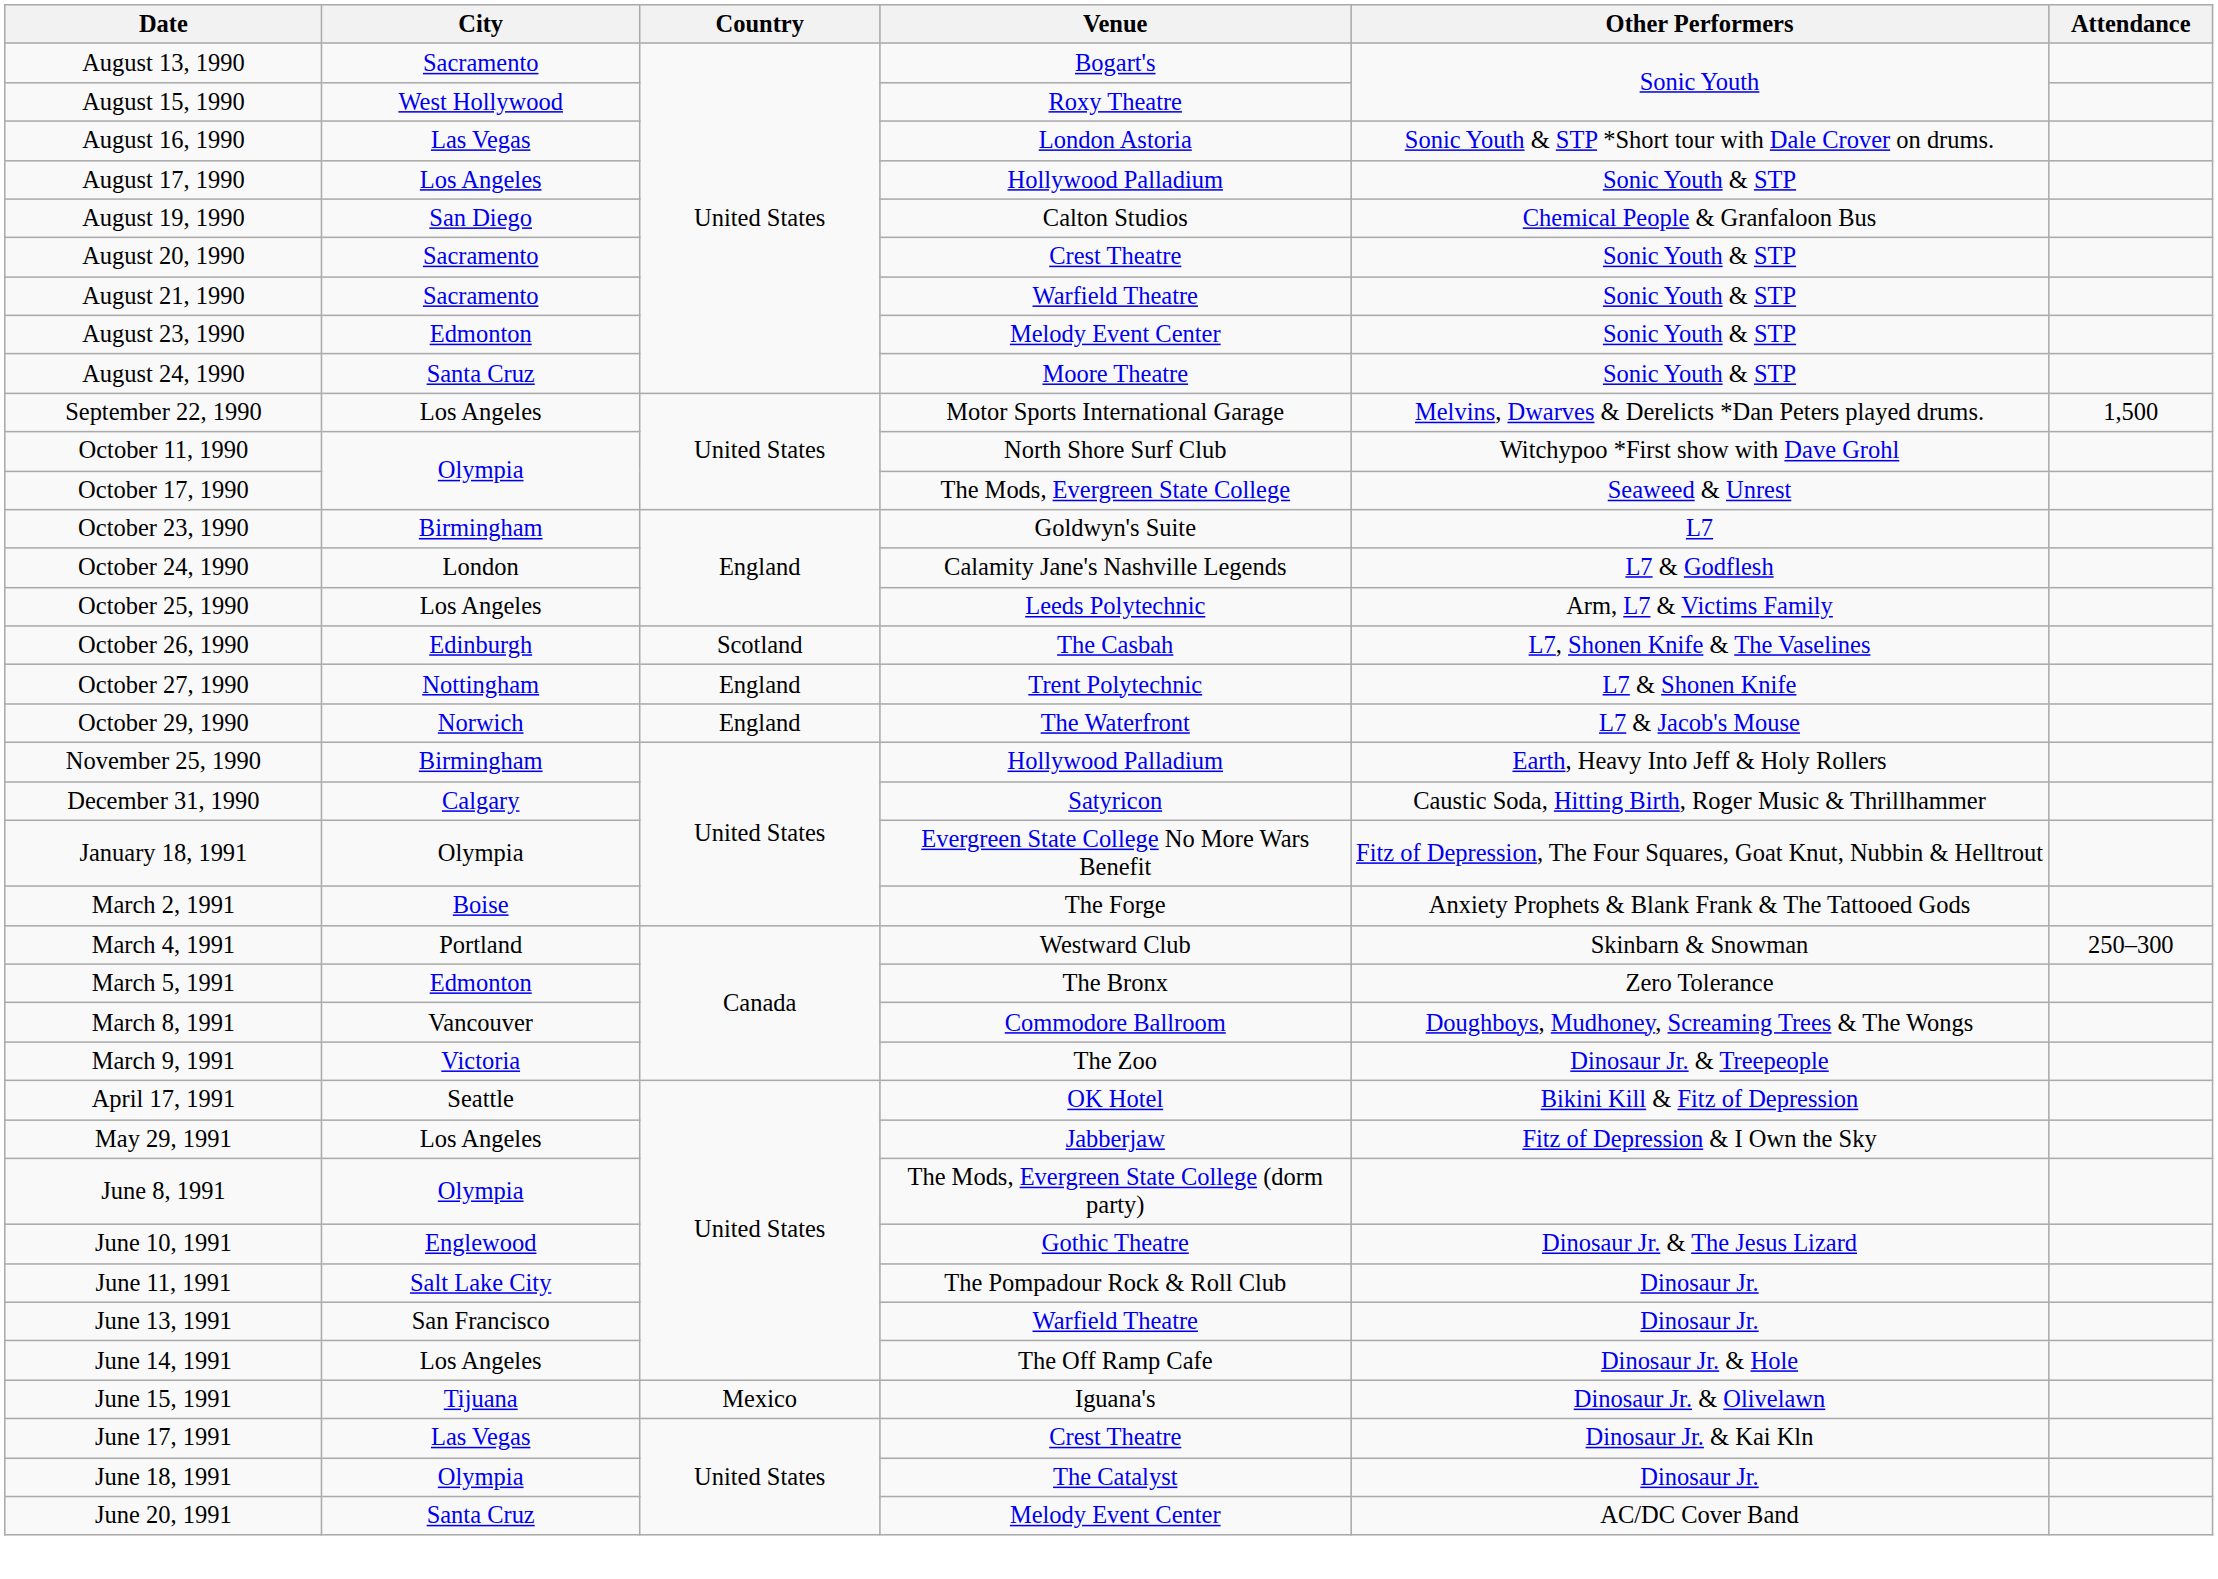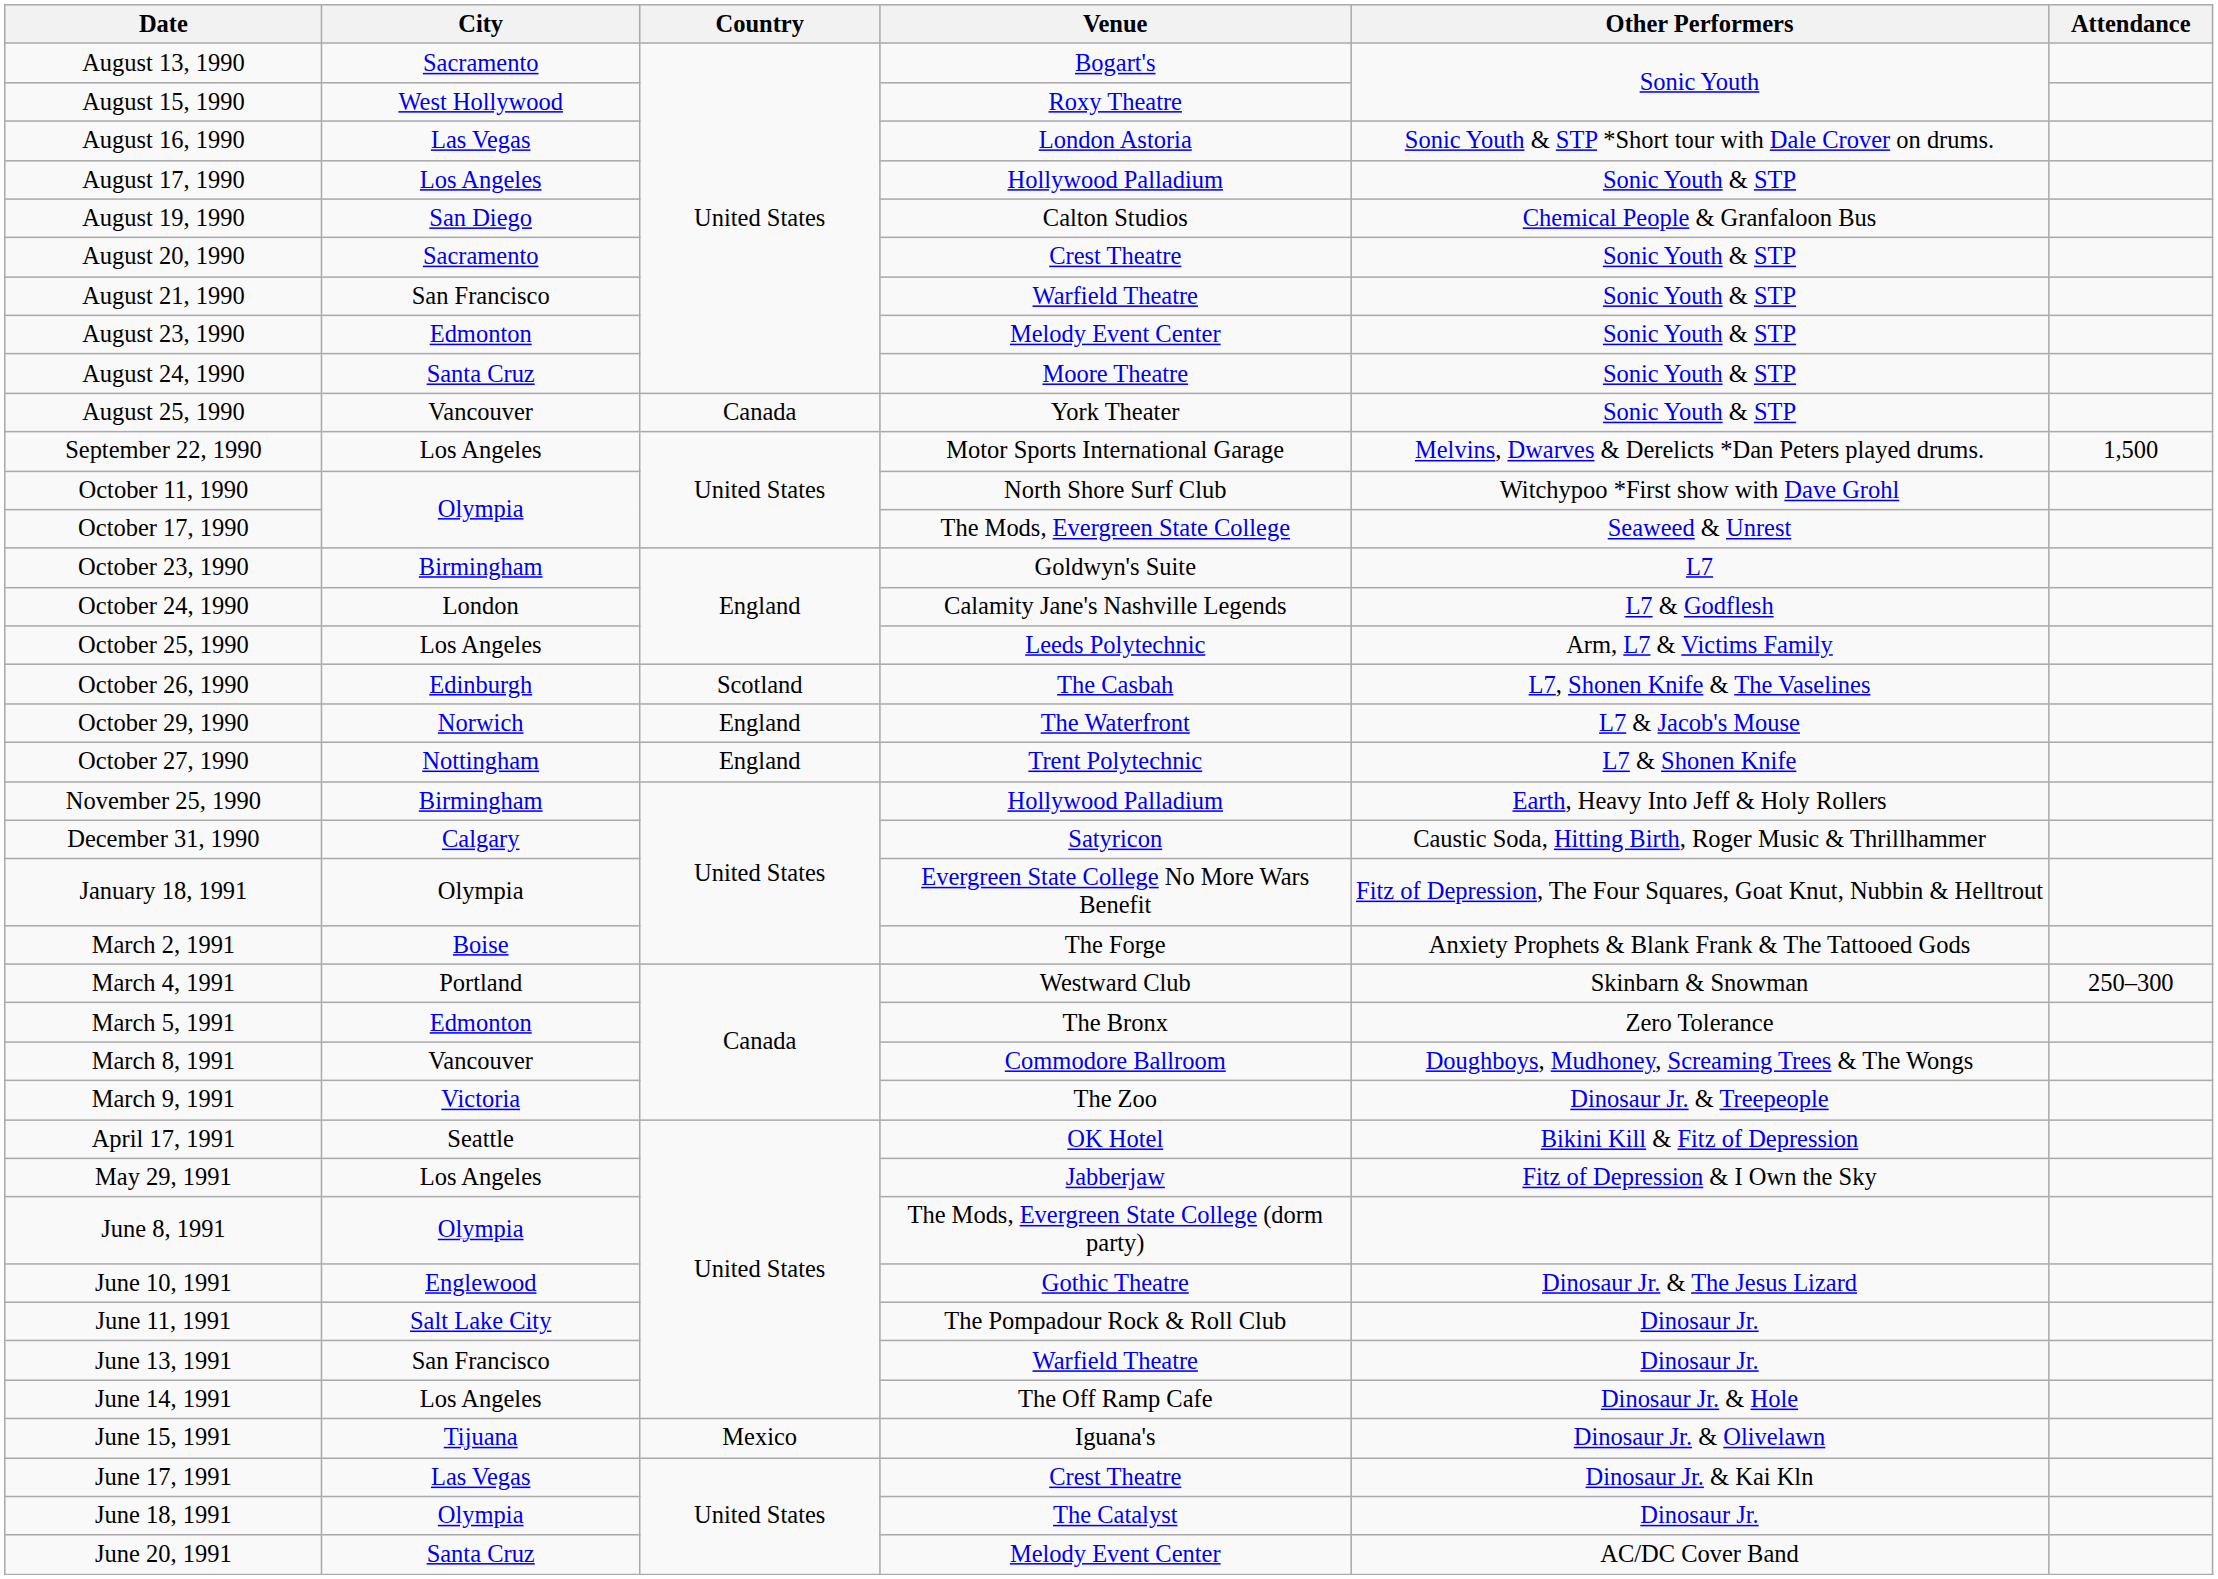August 21, 1990 | City: Sacramento -> San Francisco
+ row: August 25, 1990 | Vancouver | Canada | York Theater | Sonic Youth & STP
rows swapped: October 27, 1990 <-> October 29, 1990
